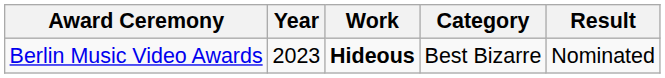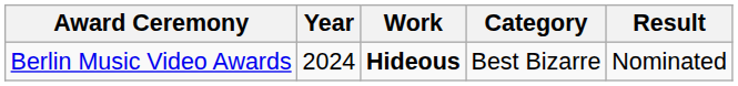Berlin Music Video Awards | Year: 2023 -> 2024
